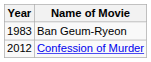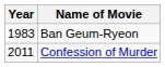Confession of Murder | Year: 2012 -> 2011
